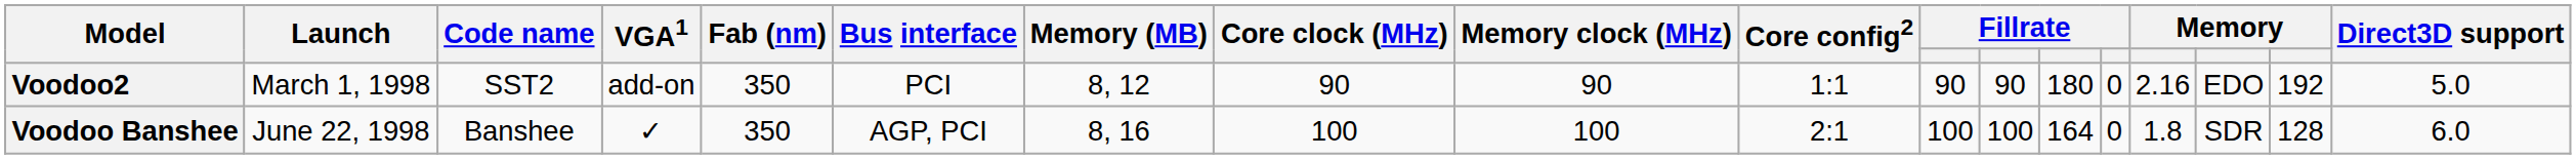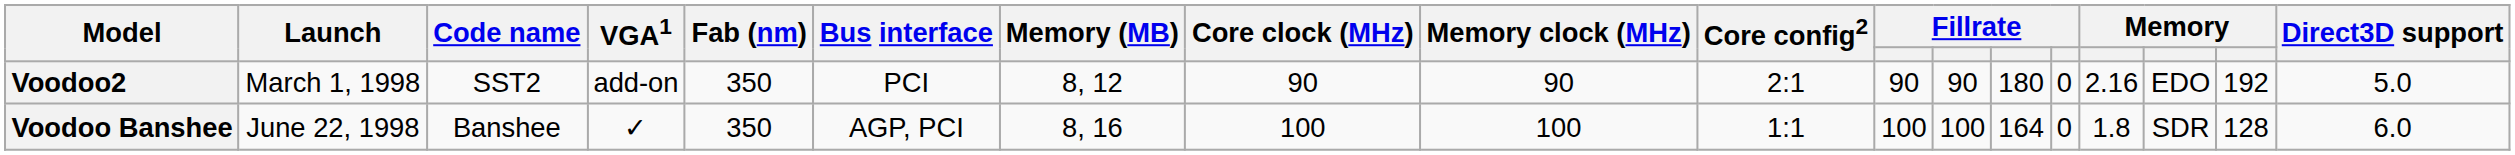Voodoo2 | Core config2: 1:1 -> 2:1
Voodoo Banshee | Core config2: 2:1 -> 1:1
